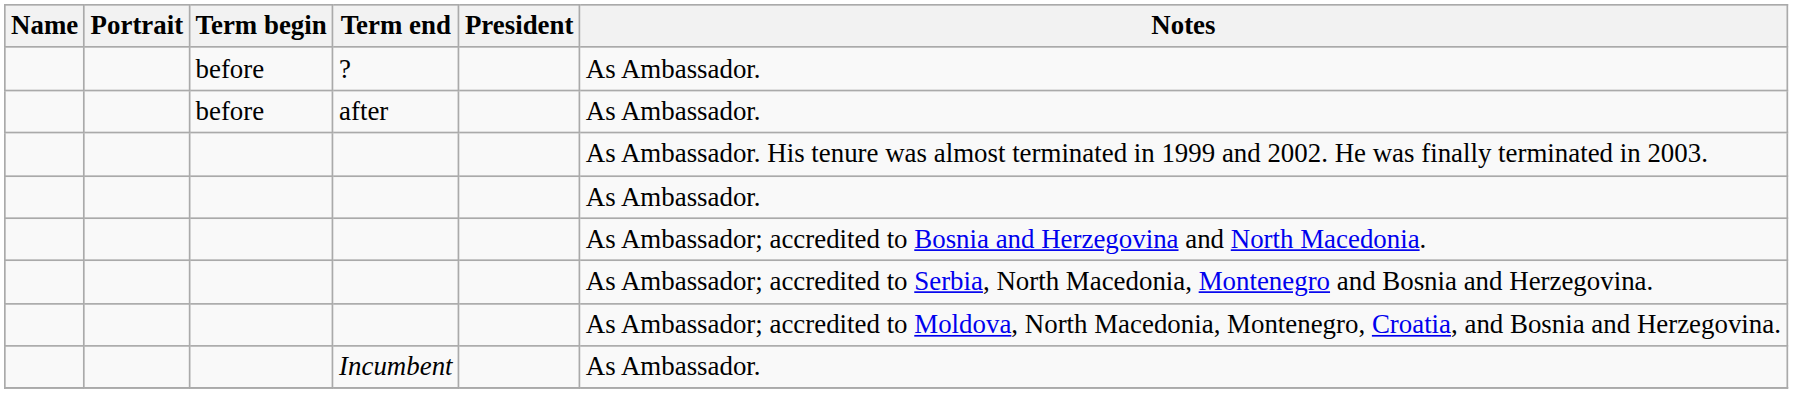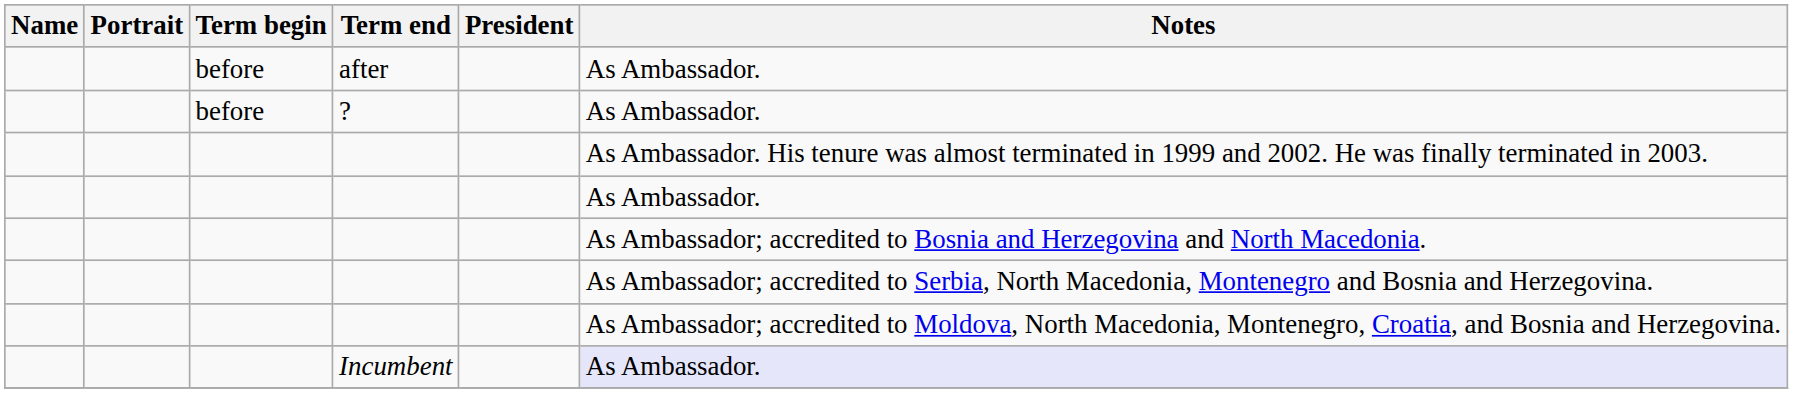rows swapped: after <-> ?
Incumbent | Notes: no background -> lavender background
